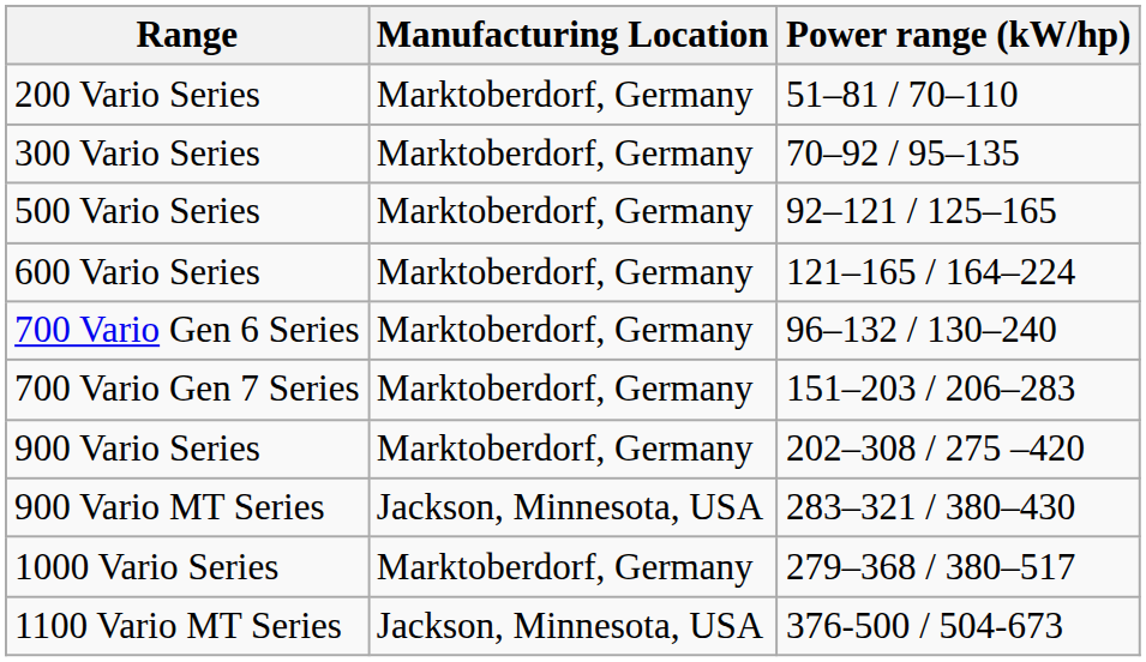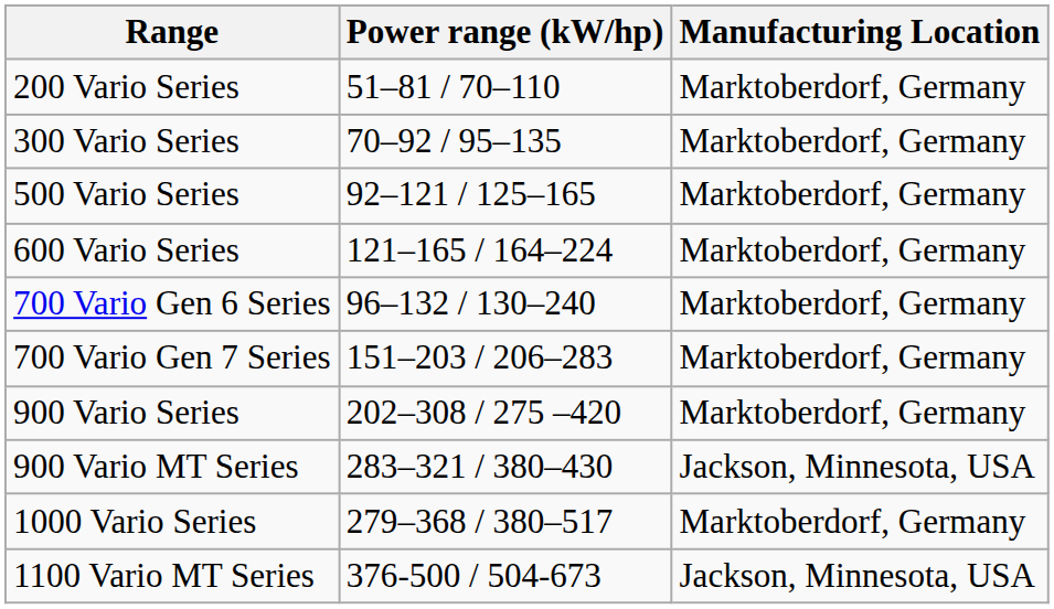columns swapped: Power range (kW/hp) <-> Manufacturing Location
